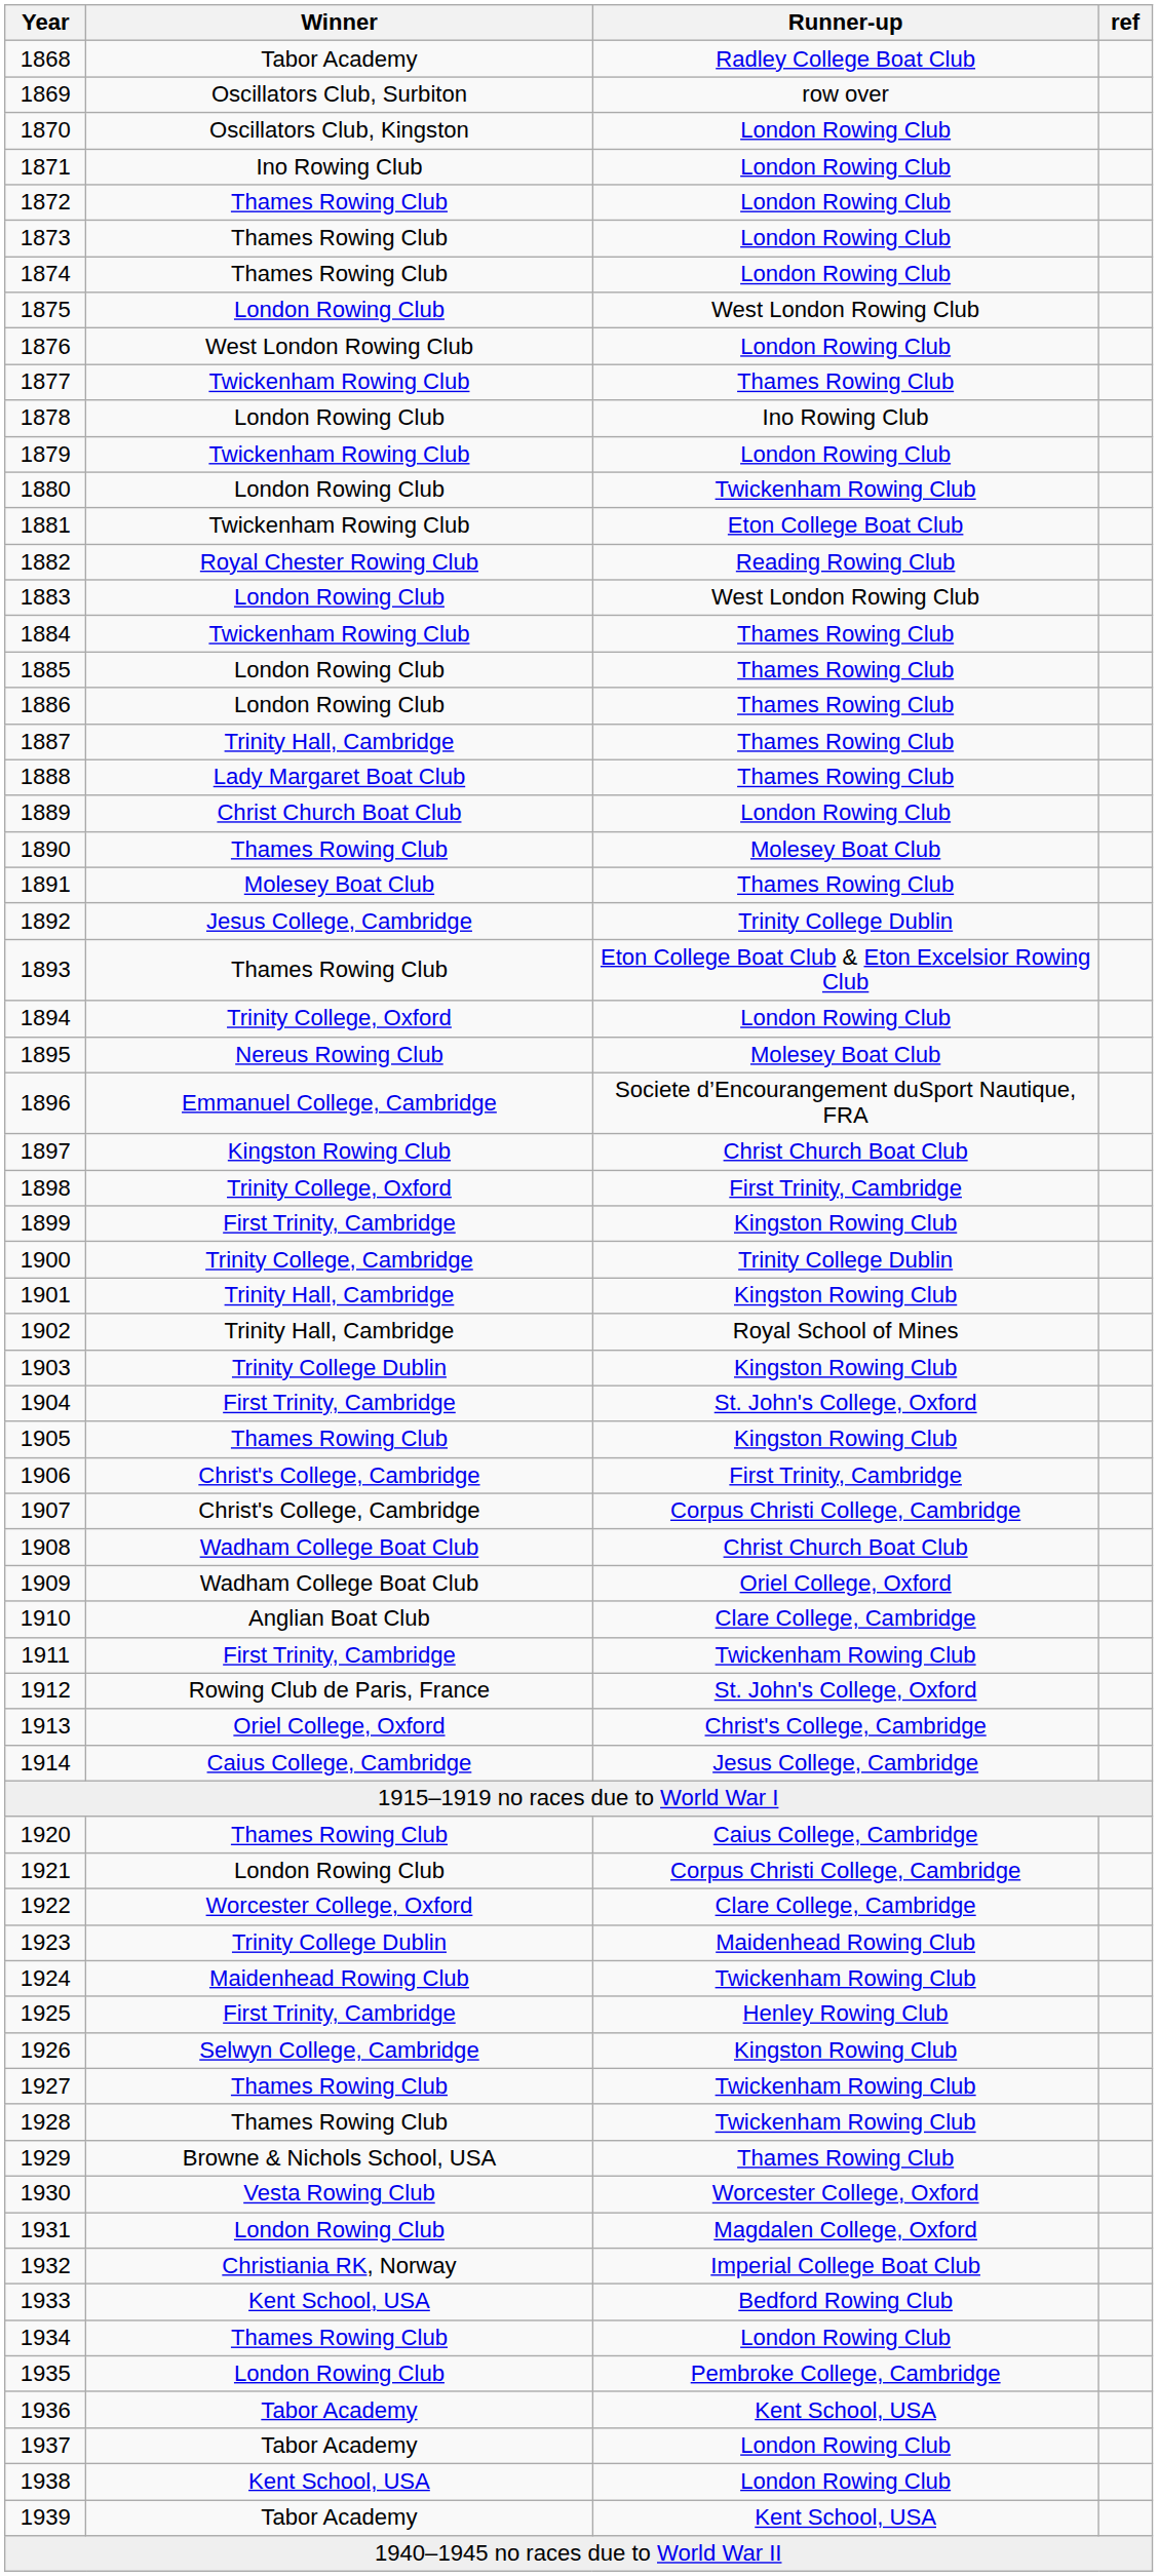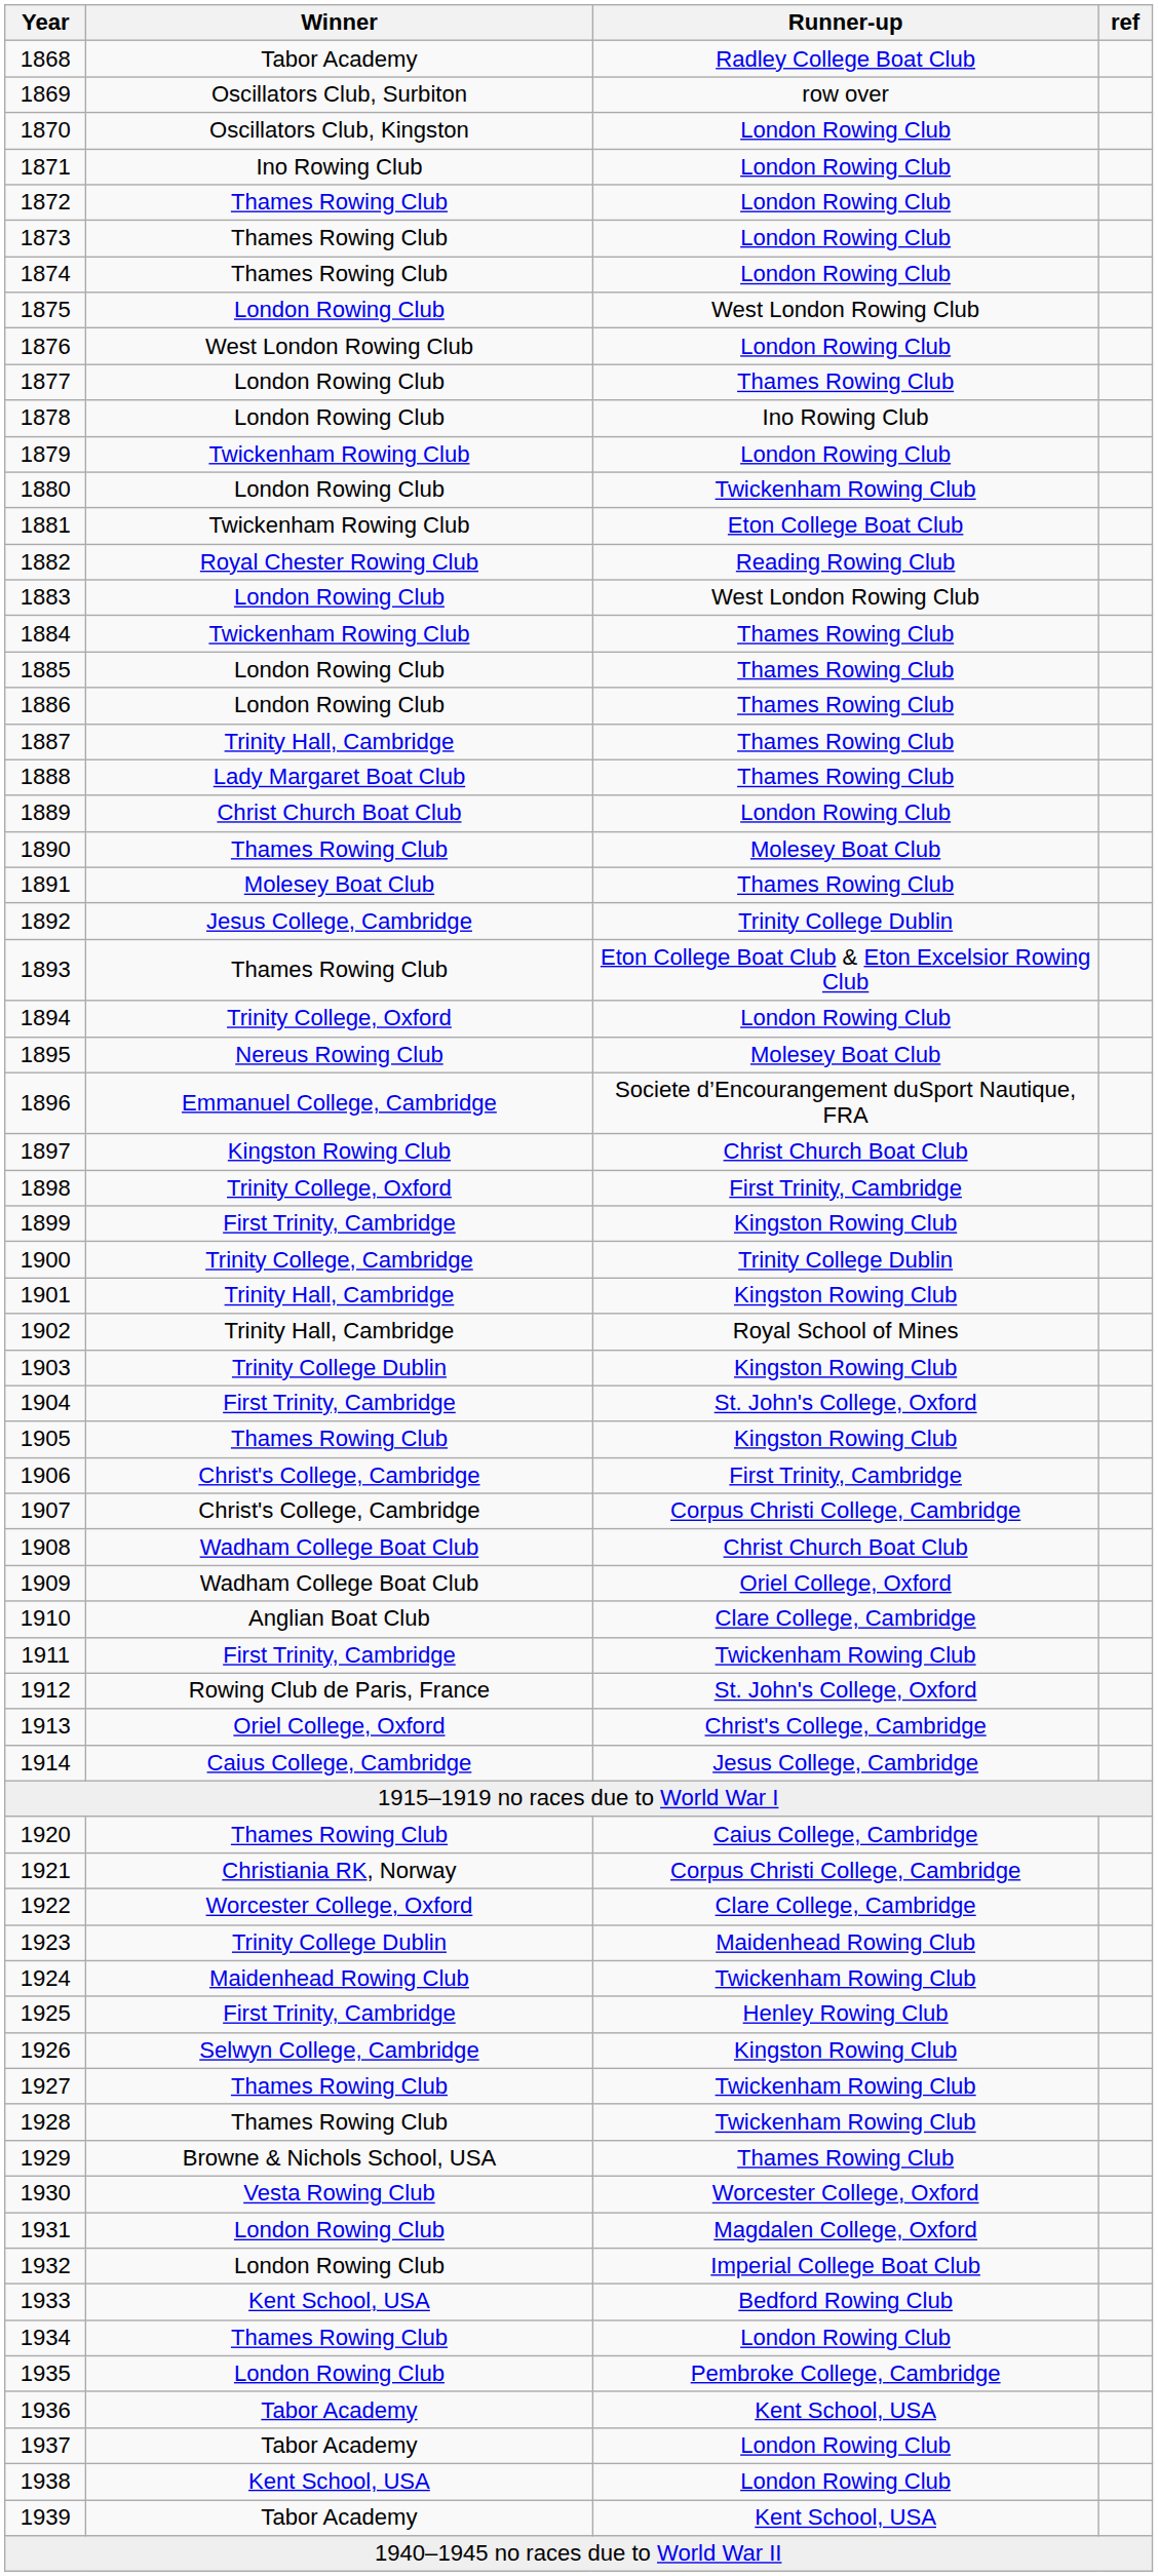1877 | Winner: Twickenham Rowing Club -> London Rowing Club
1921 | Winner: London Rowing Club -> Christiania RK, Norway
1932 | Winner: Christiania RK, Norway -> London Rowing Club
